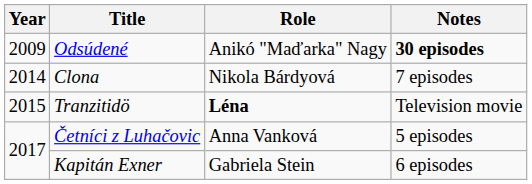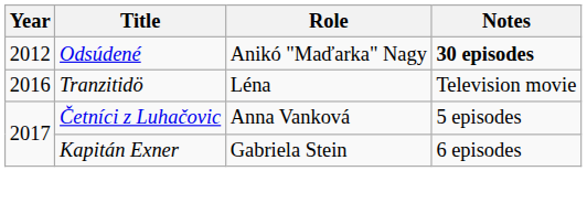Odsúdené | Year: 2009 -> 2012
- row: 2014 | Clona | Nikola Bárdyová | 7 episodes
Tranzitidö | Year: 2015 -> 2016
Tranzitidö | Role: bold -> normal
